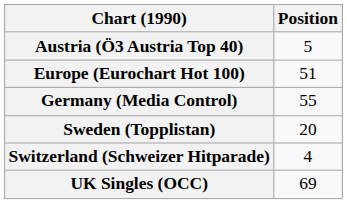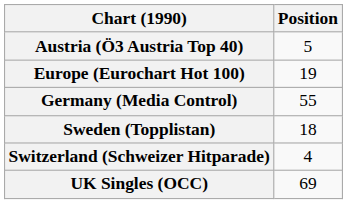Europe (Eurochart Hot 100) | Position: 51 -> 19
Sweden (Topplistan) | Position: 20 -> 18
